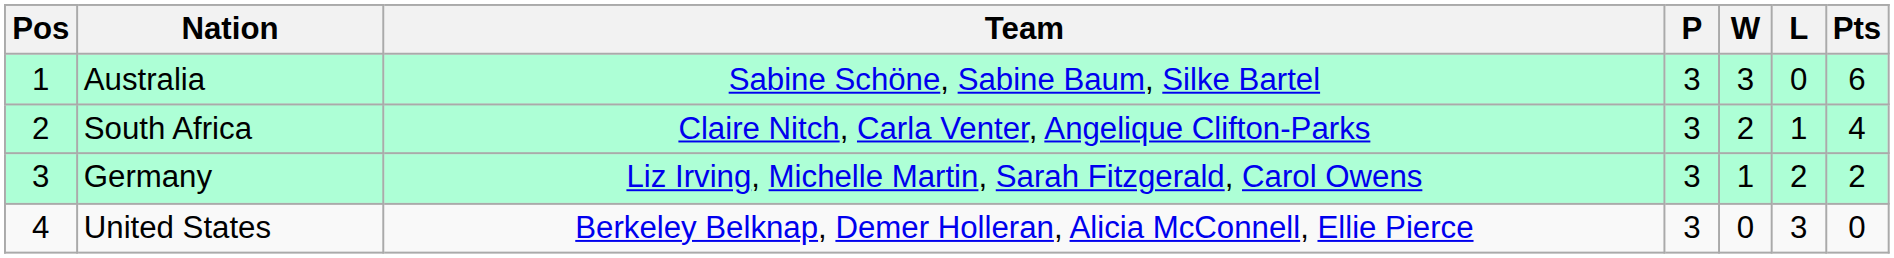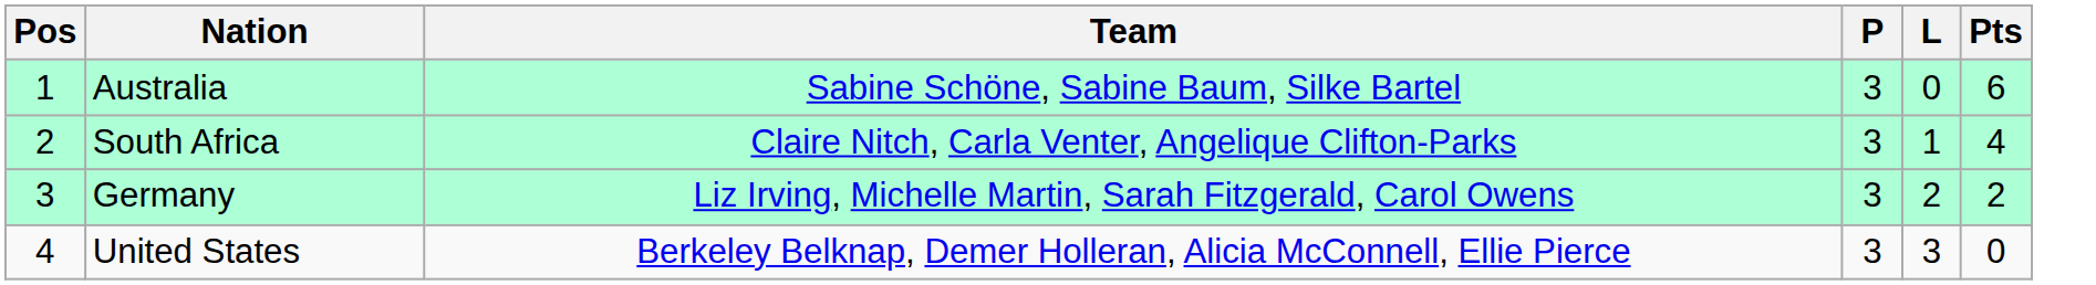- column: W | 3 | 2 | 1 | 0
